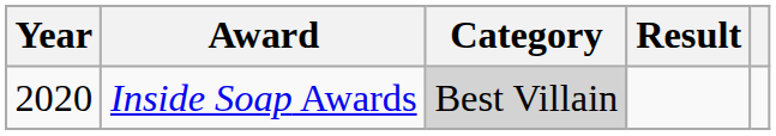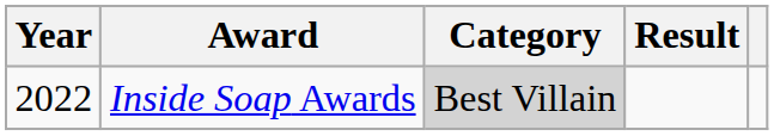Inside Soap Awards | Year: 2020 -> 2022
